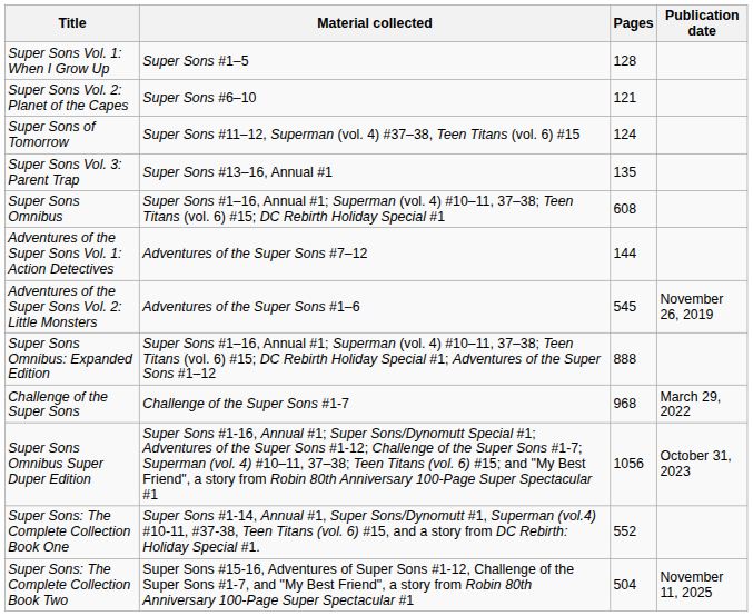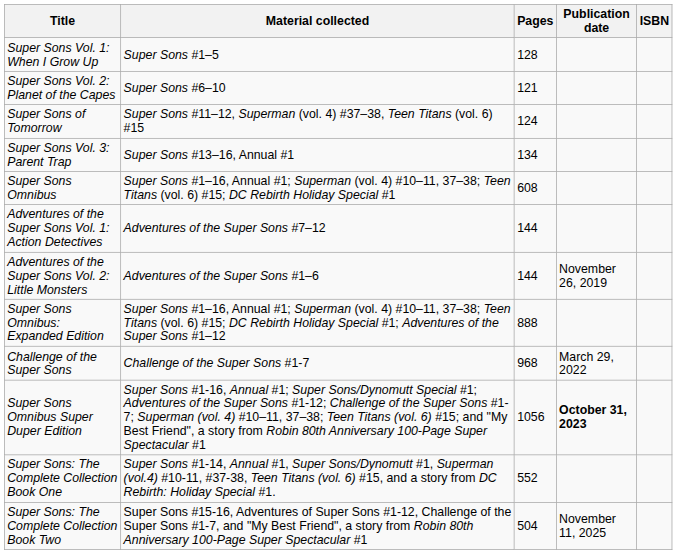+ column: ISBN
Super Sons Vol. 3: Parent Trap | Pages: 135 -> 134
Adventures of the Super Sons Vol. 2: Little Monsters | Pages: 545 -> 144
Super Sons Omnibus Super Duper Edition | Publication date: normal -> bold
